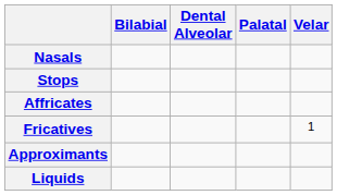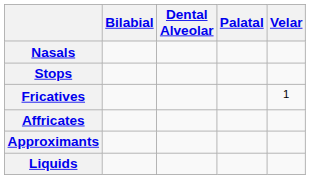rows swapped: Affricates <-> Fricatives
